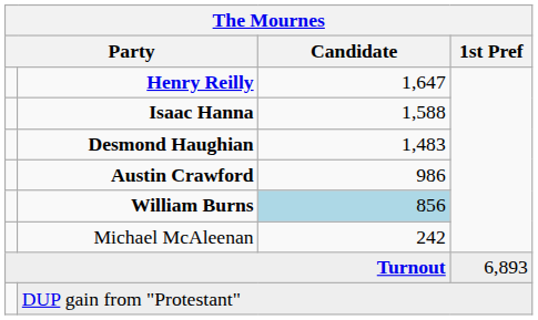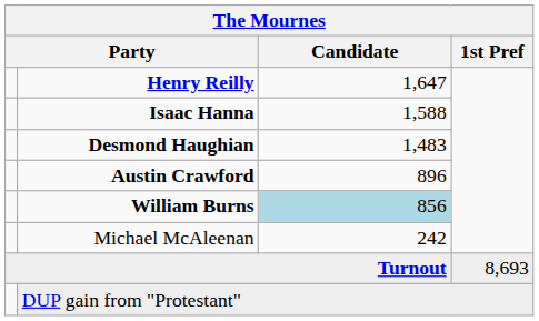Austin Crawford | Candidate: 986 -> 896
Turnout | 1st Pref: 6,893 -> 8,693
